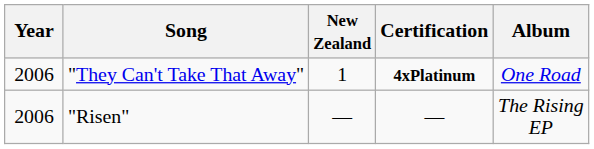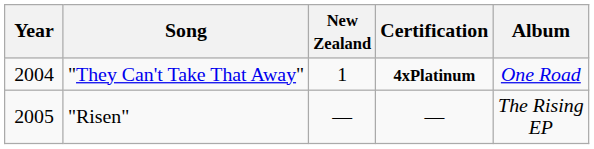"They Can't Take That Away" | Year: 2006 -> 2004
"Risen" | Year: 2006 -> 2005
